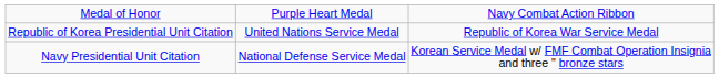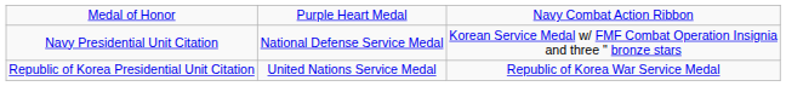rows swapped: Navy Presidential Unit Citation <-> Republic of Korea Presidential Unit Citation
